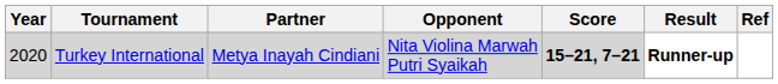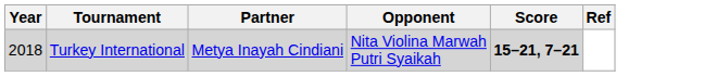- column: Result | Runner-up
Turkey International | Year: 2020 -> 2018
